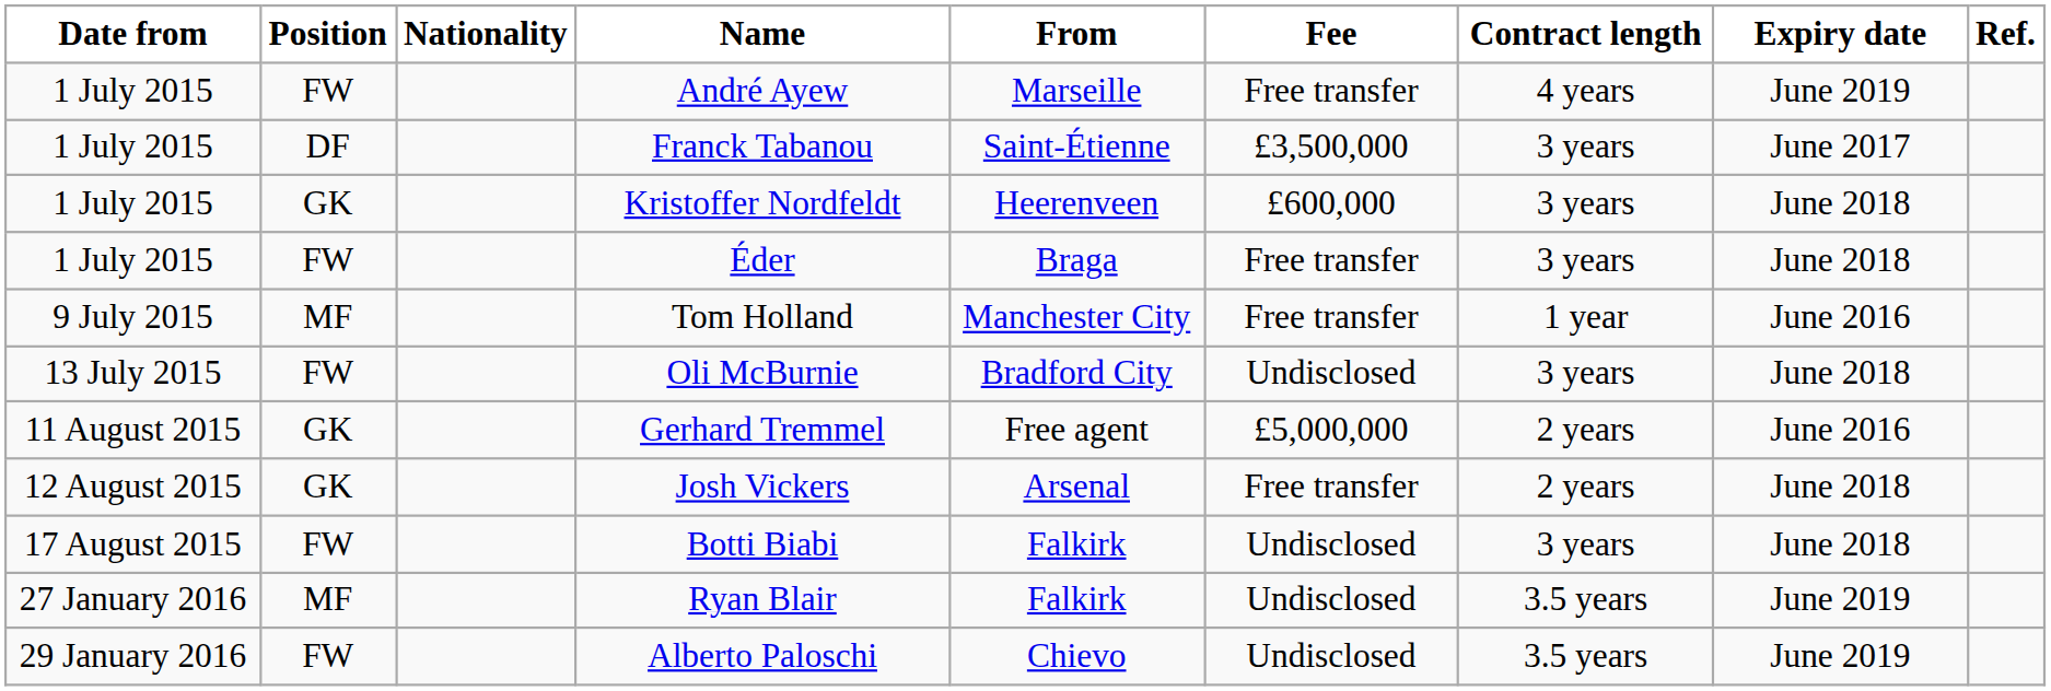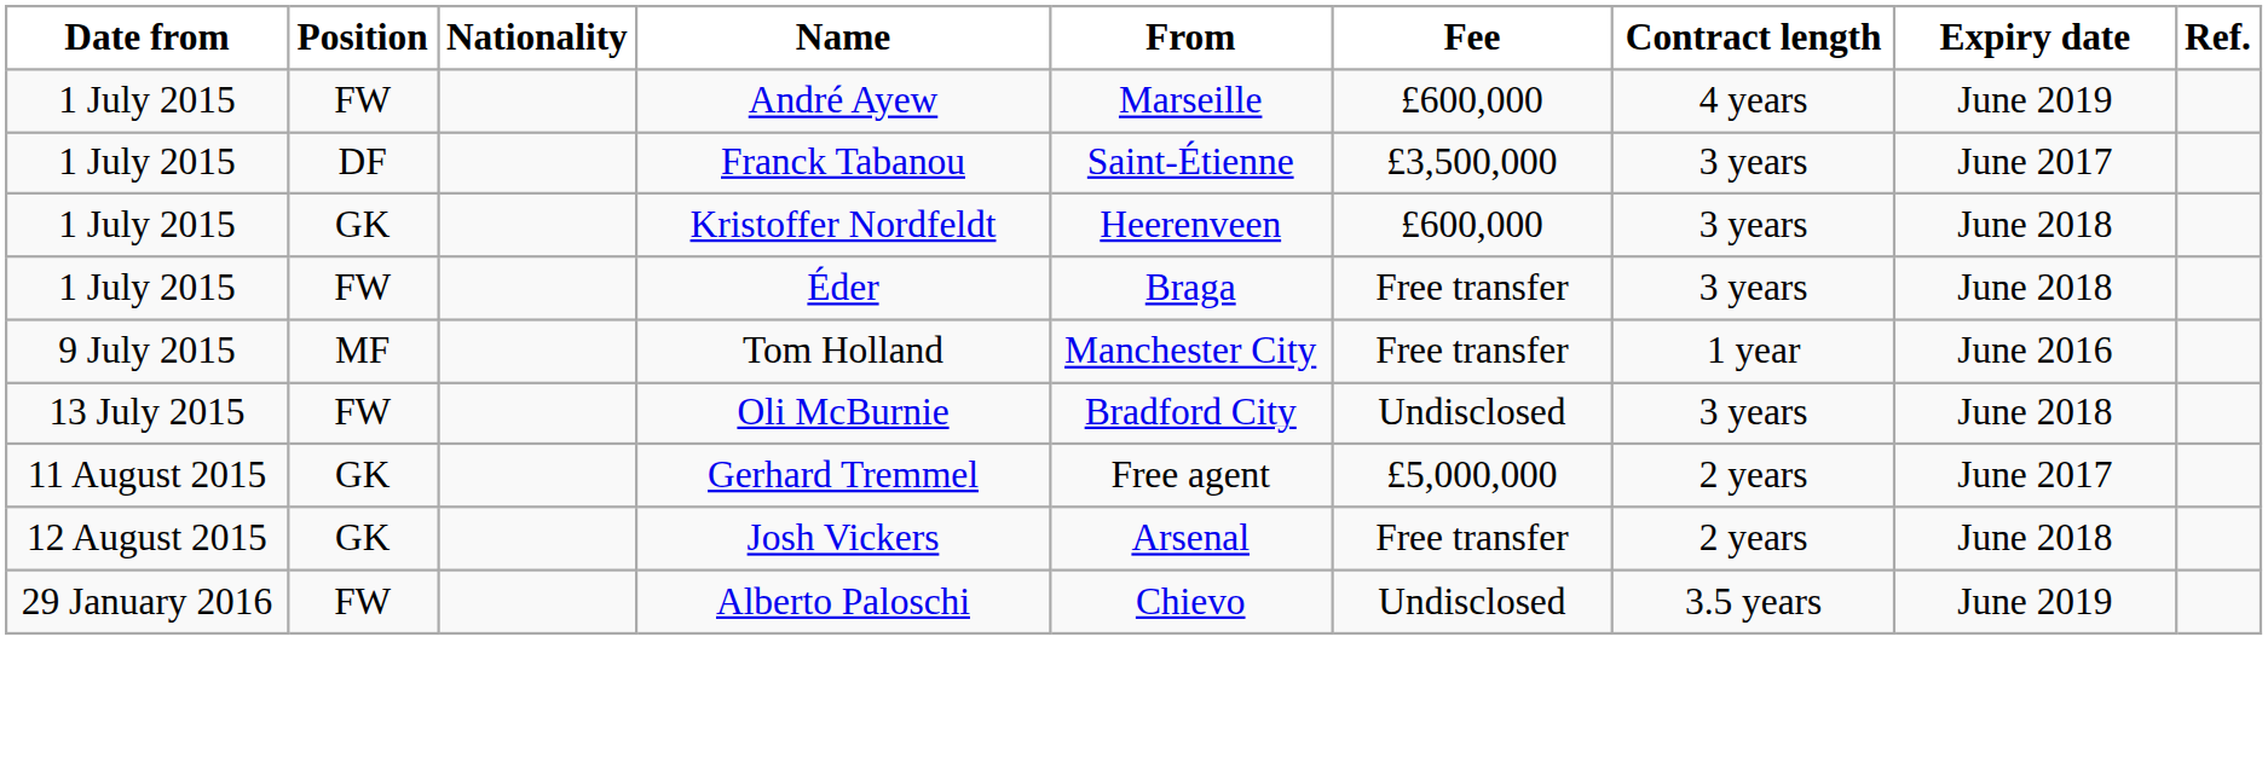André Ayew | Fee: Free transfer -> £600,000
Gerhard Tremmel | Expiry date: June 2016 -> June 2017
- row: 17 August 2015 | FW | Botti Biabi | Falkirk | Undisclosed | 3 years | June 2018
- row: 27 January 2016 | MF | Ryan Blair | Falkirk | Undisclosed | 3.5 years | June 2019
